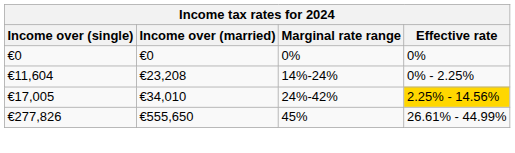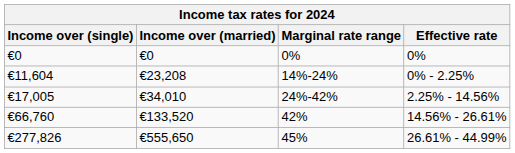€17,005 | Effective rate: gold background -> no background
+ row: €66,760 | €133,520 | 42% | 14.56% - 26.61%
